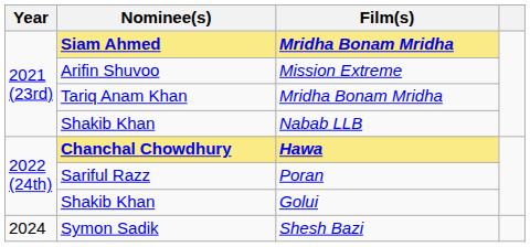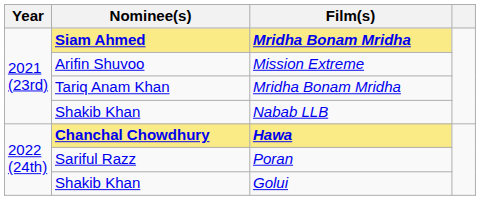- row: 2024 | Symon Sadik | Shesh Bazi
